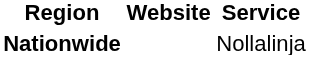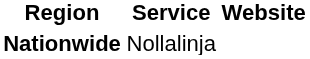columns swapped: Service <-> Website
